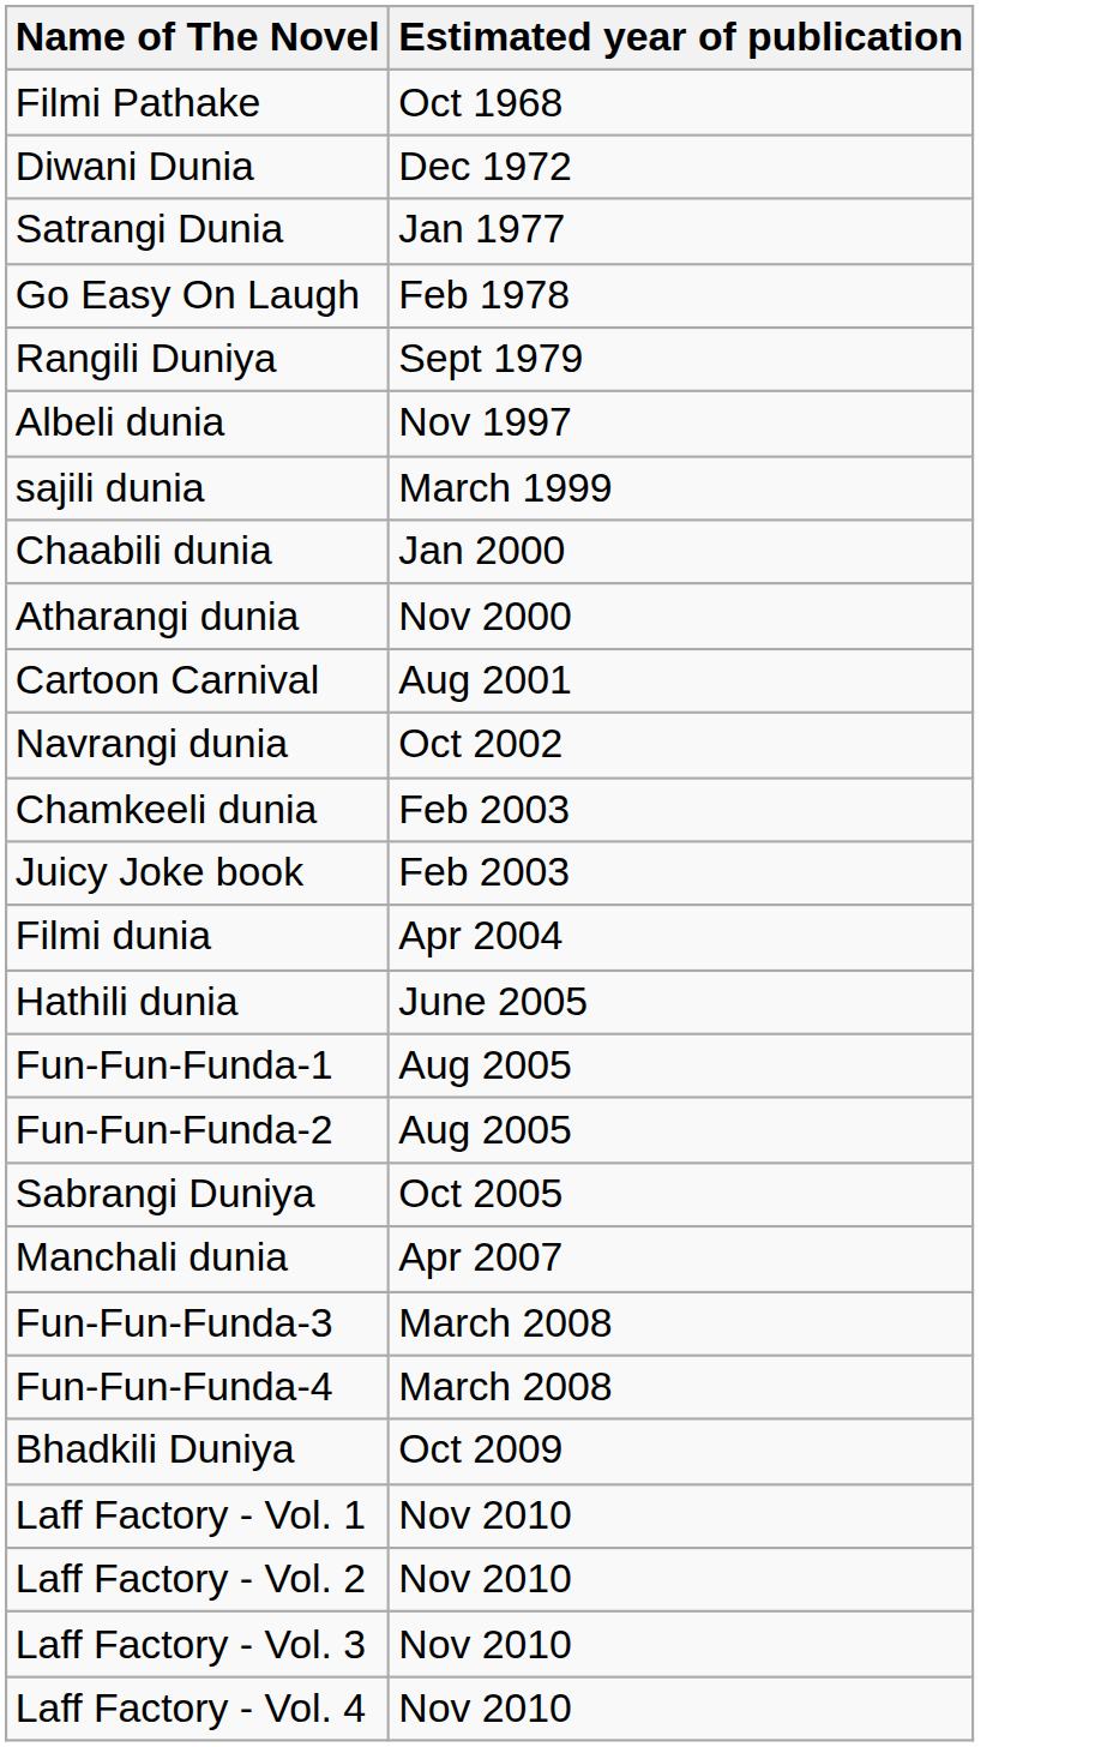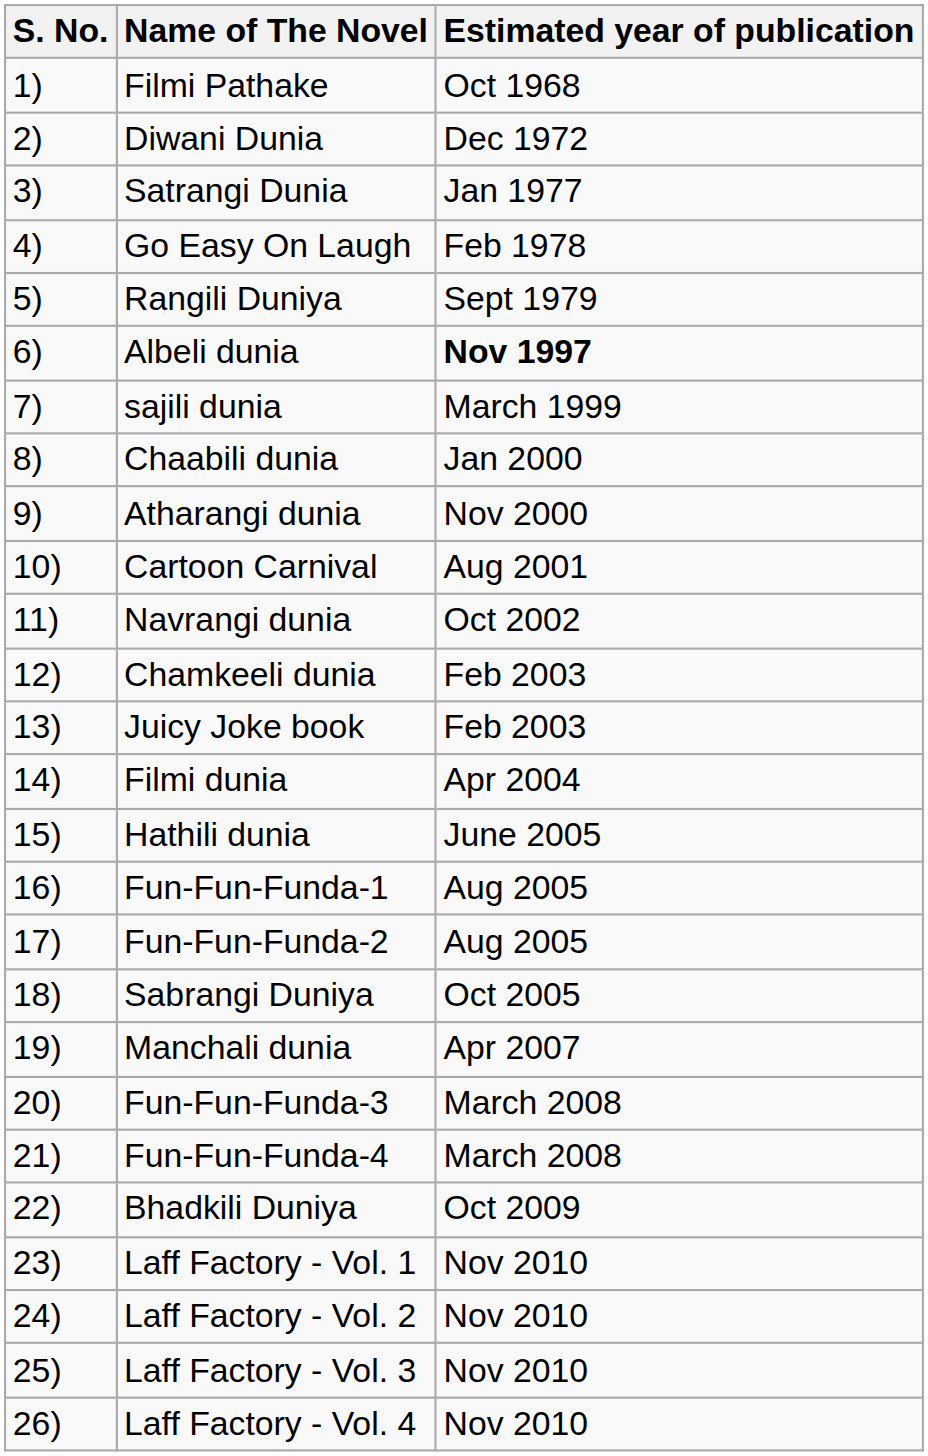+ column: S. No. | 1) | 2) | 3) | 4) | 5) | 6) | 7) | 8) | 9) | 10) | 11) | 12) | 13) | 14) | 15) | 16) | 17) | 18) | 19) | 20) | 21) | 22) | 23) | 24) | 25) | 26)
Albeli dunia | Estimated year of publication: normal -> bold
